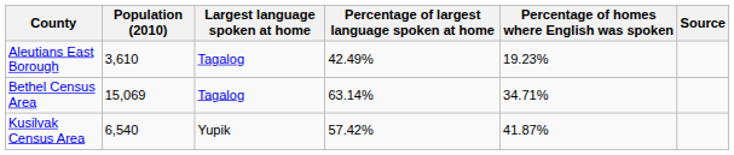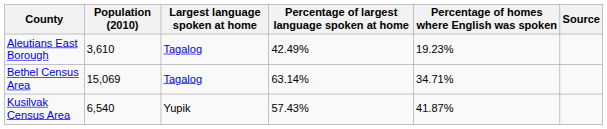Kusilvak Census Area | Percentage of largest language spoken at home: 57.42% -> 57.43%
